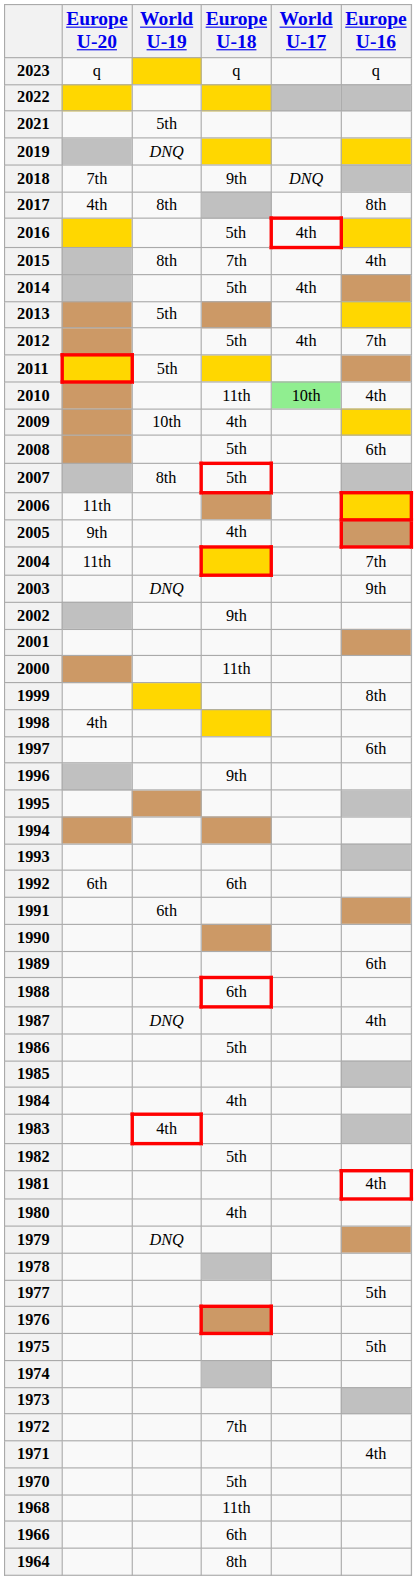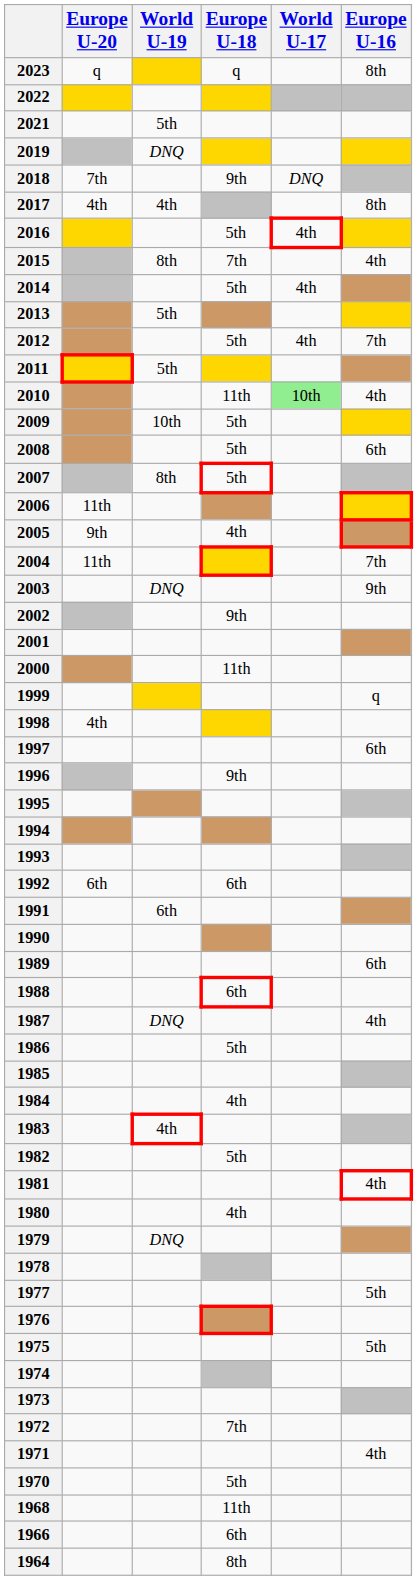2023 | Europe U-16: q -> 8th
2017 | World U-19: 8th -> 4th
2009 | Europe U-18: 4th -> 5th
1999 | Europe U-16: 8th -> q
